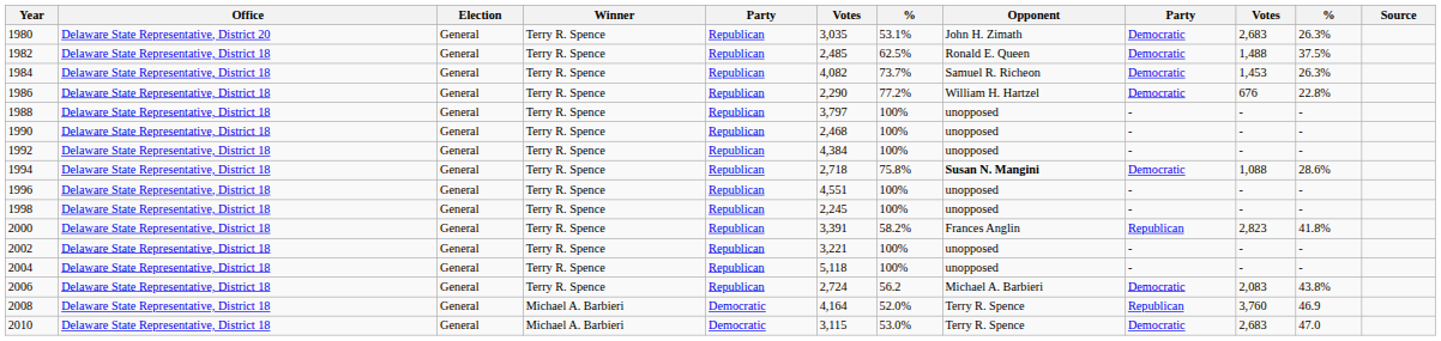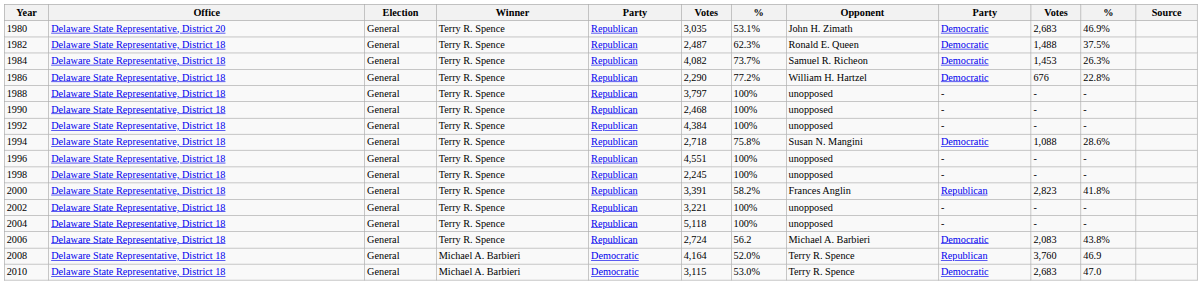1980 | column 11: 26.3% -> 46.9%
1982 | column 6: 2,485 -> 2,487
1982 | column 7: 62.5% -> 62.3%
1994 | Opponent: bold -> normal
